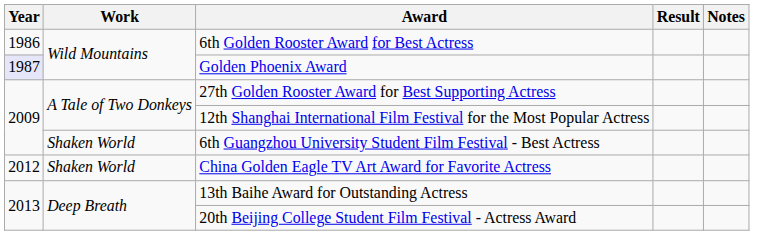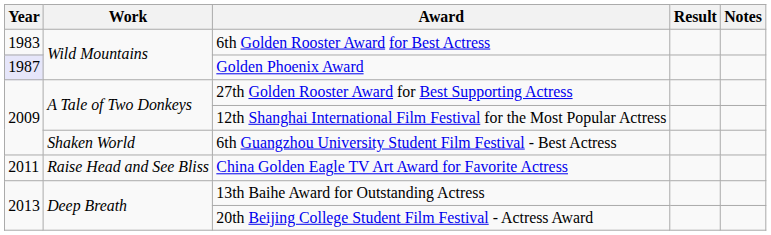6th Golden Rooster Award for Best Actress | Year: 1986 -> 1983
China Golden Eagle TV Art Award for Favorite Actress | Year: 2012 -> 2011
China Golden Eagle TV Art Award for Favorite Actress | Work: Shaken World -> Raise Head and See Bliss
